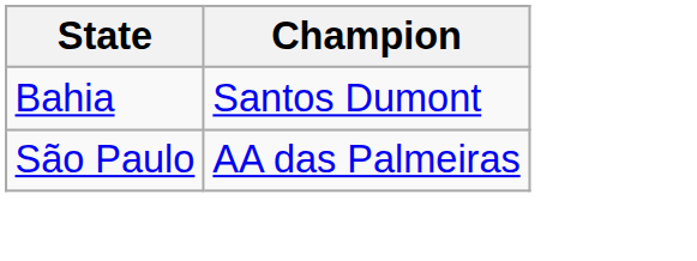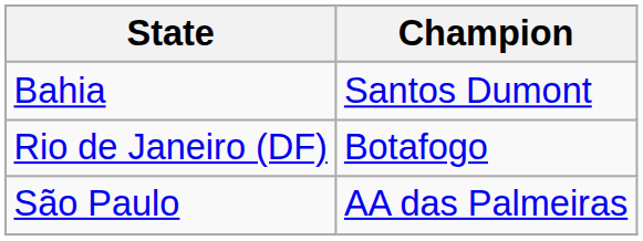+ row: Rio de Janeiro (DF) | Botafogo
